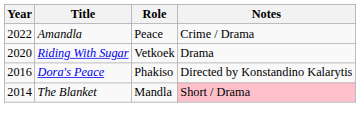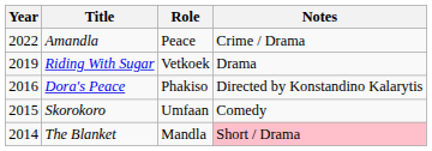Riding With Sugar | Year: 2020 -> 2019
+ row: 2015 | Skorokoro | Umfaan | Comedy
